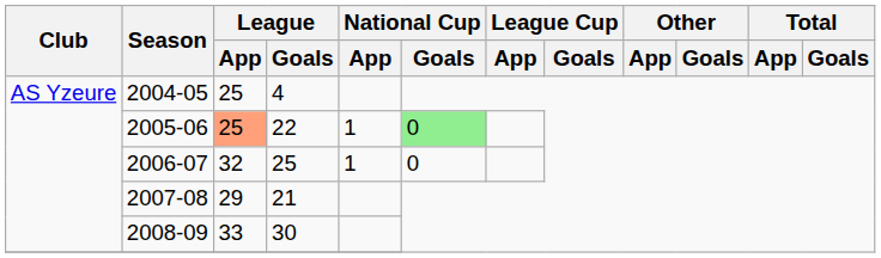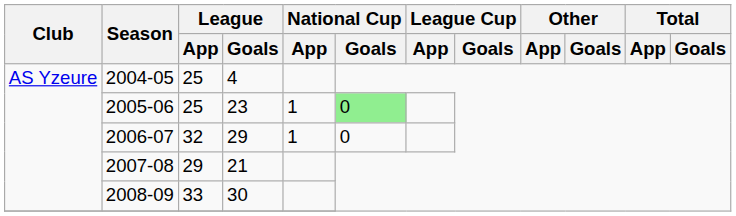2005-06 | League / App: lightsalmon background -> no background
2005-06 | League / Goals: 22 -> 23
2006-07 | League / Goals: 25 -> 29
